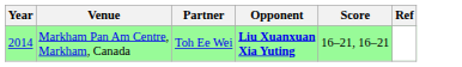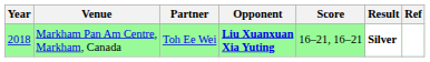+ column: Result | Silver
Markham Pan Am Centre, Markham, Canada | Year: 2014 -> 2018
